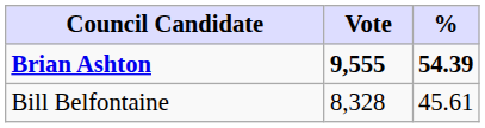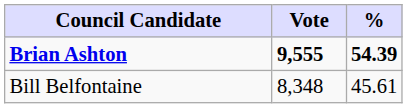Bill Belfontaine | Vote: 8,328 -> 8,348
